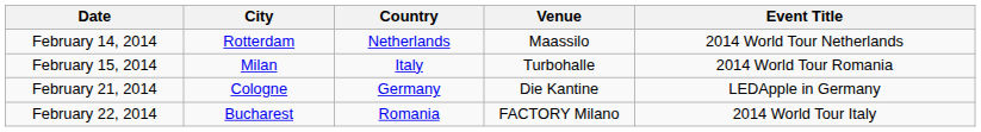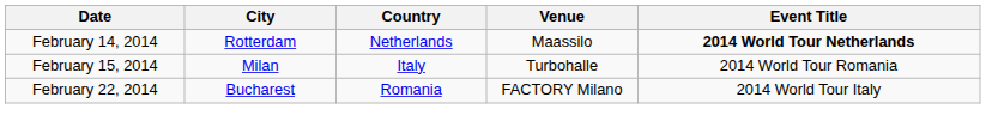February 14, 2014 | Event Title: normal -> bold
- row: February 21, 2014 | Cologne | Germany | Die Kantine | LEDApple in Germany
